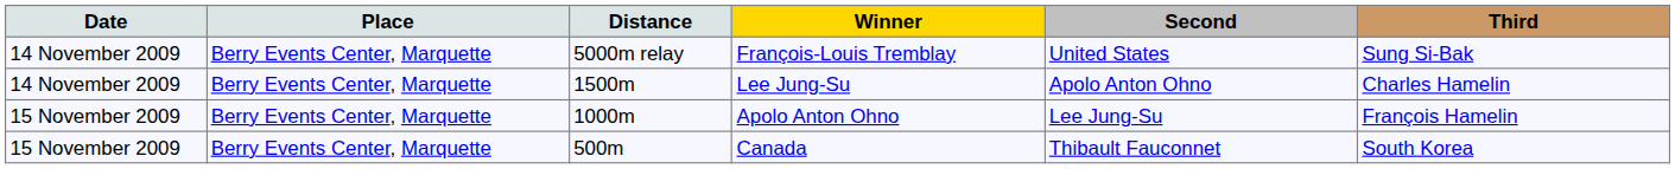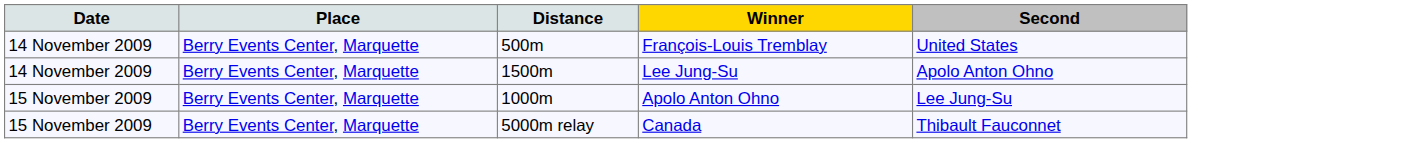- column: Third | Sung Si-Bak | Charles Hamelin | François Hamelin | South Korea
François-Louis Tremblay | Distance: 5000m relay -> 500m
Canada | Distance: 500m -> 5000m relay
